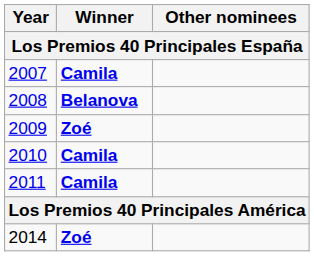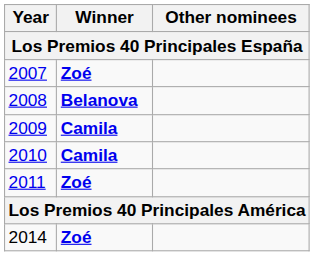2007 | Winner: Camila -> Zoé
2009 | Winner: Zoé -> Camila
2011 | Winner: Camila -> Zoé
